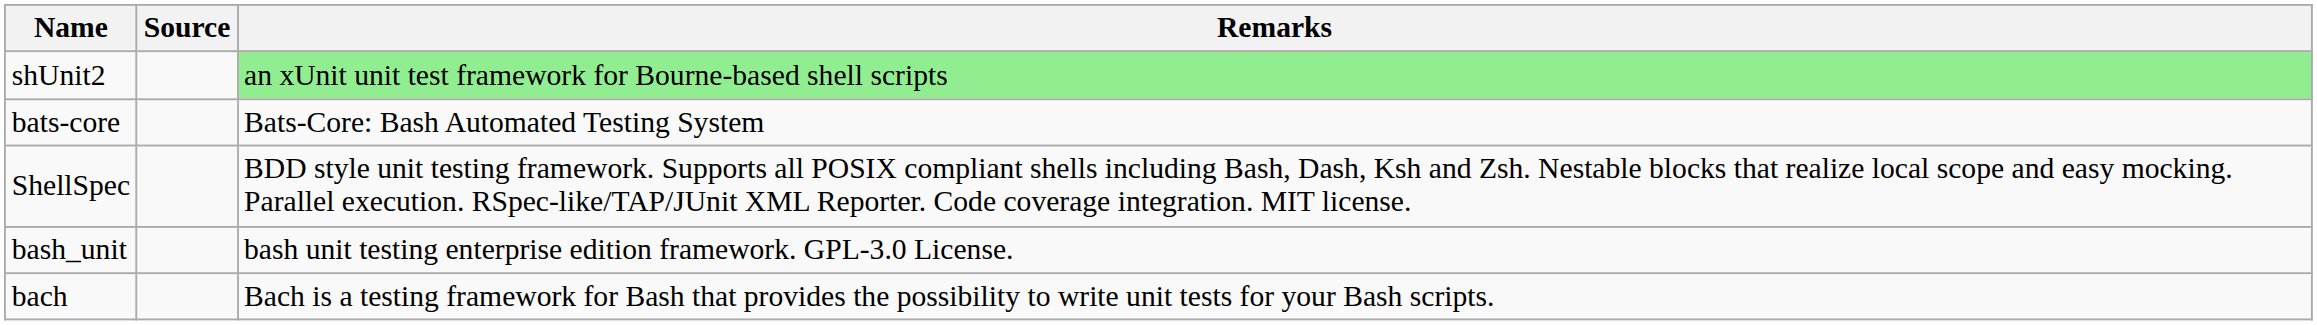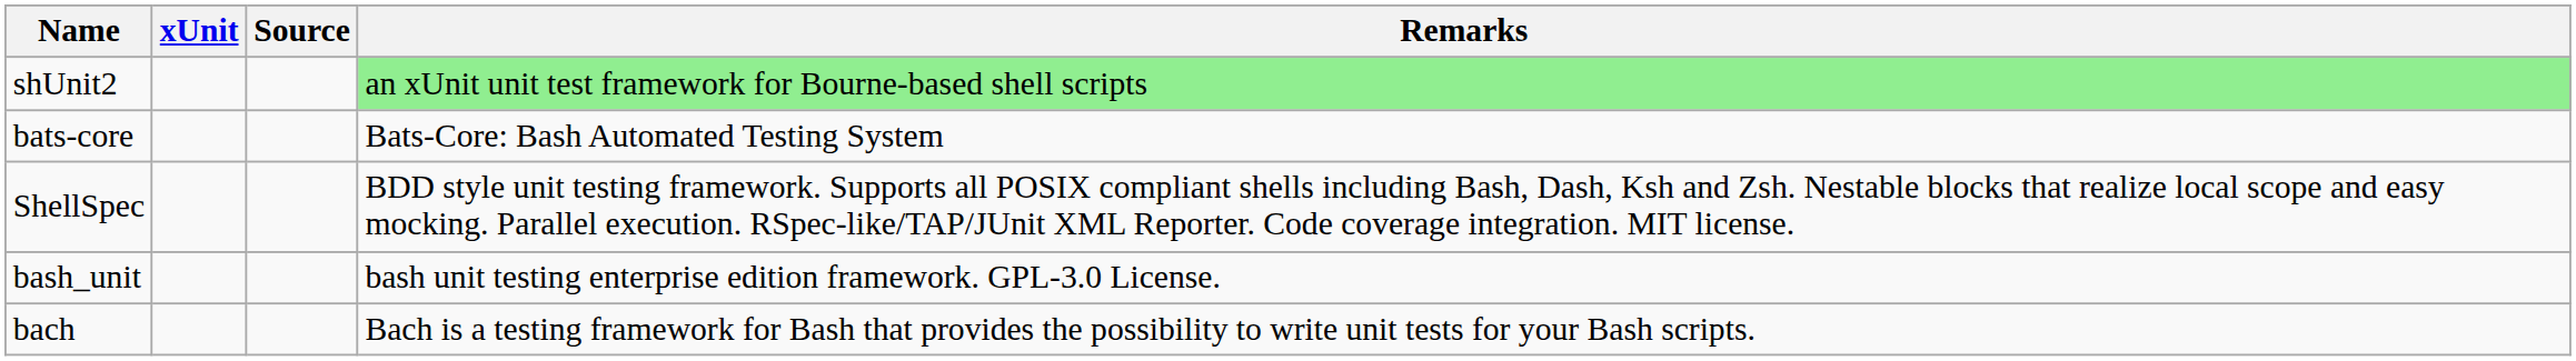+ column: xUnit
